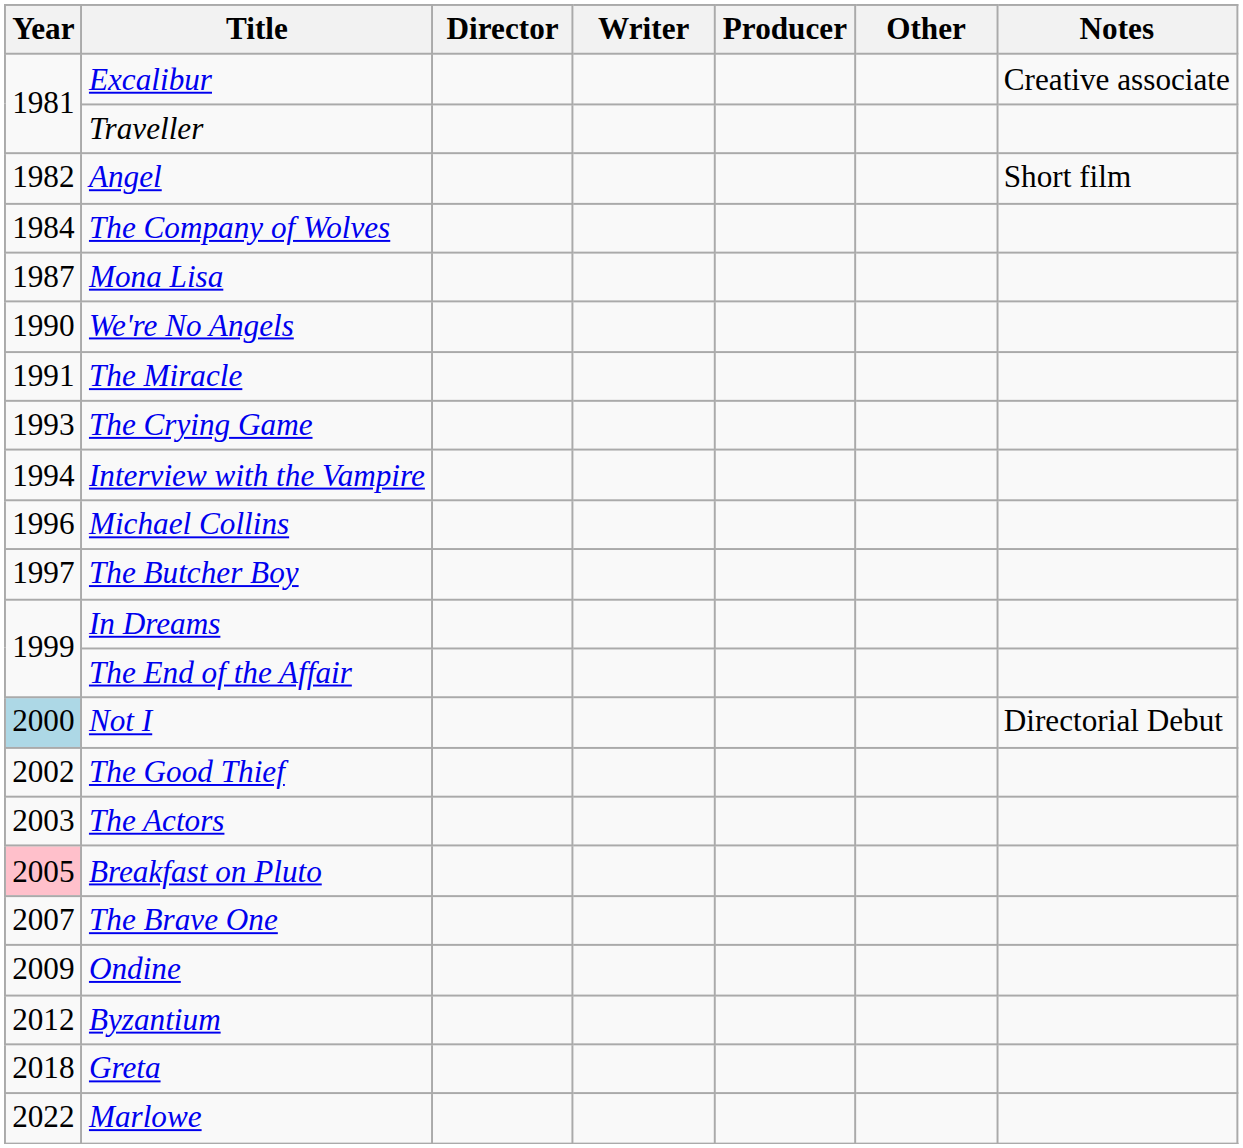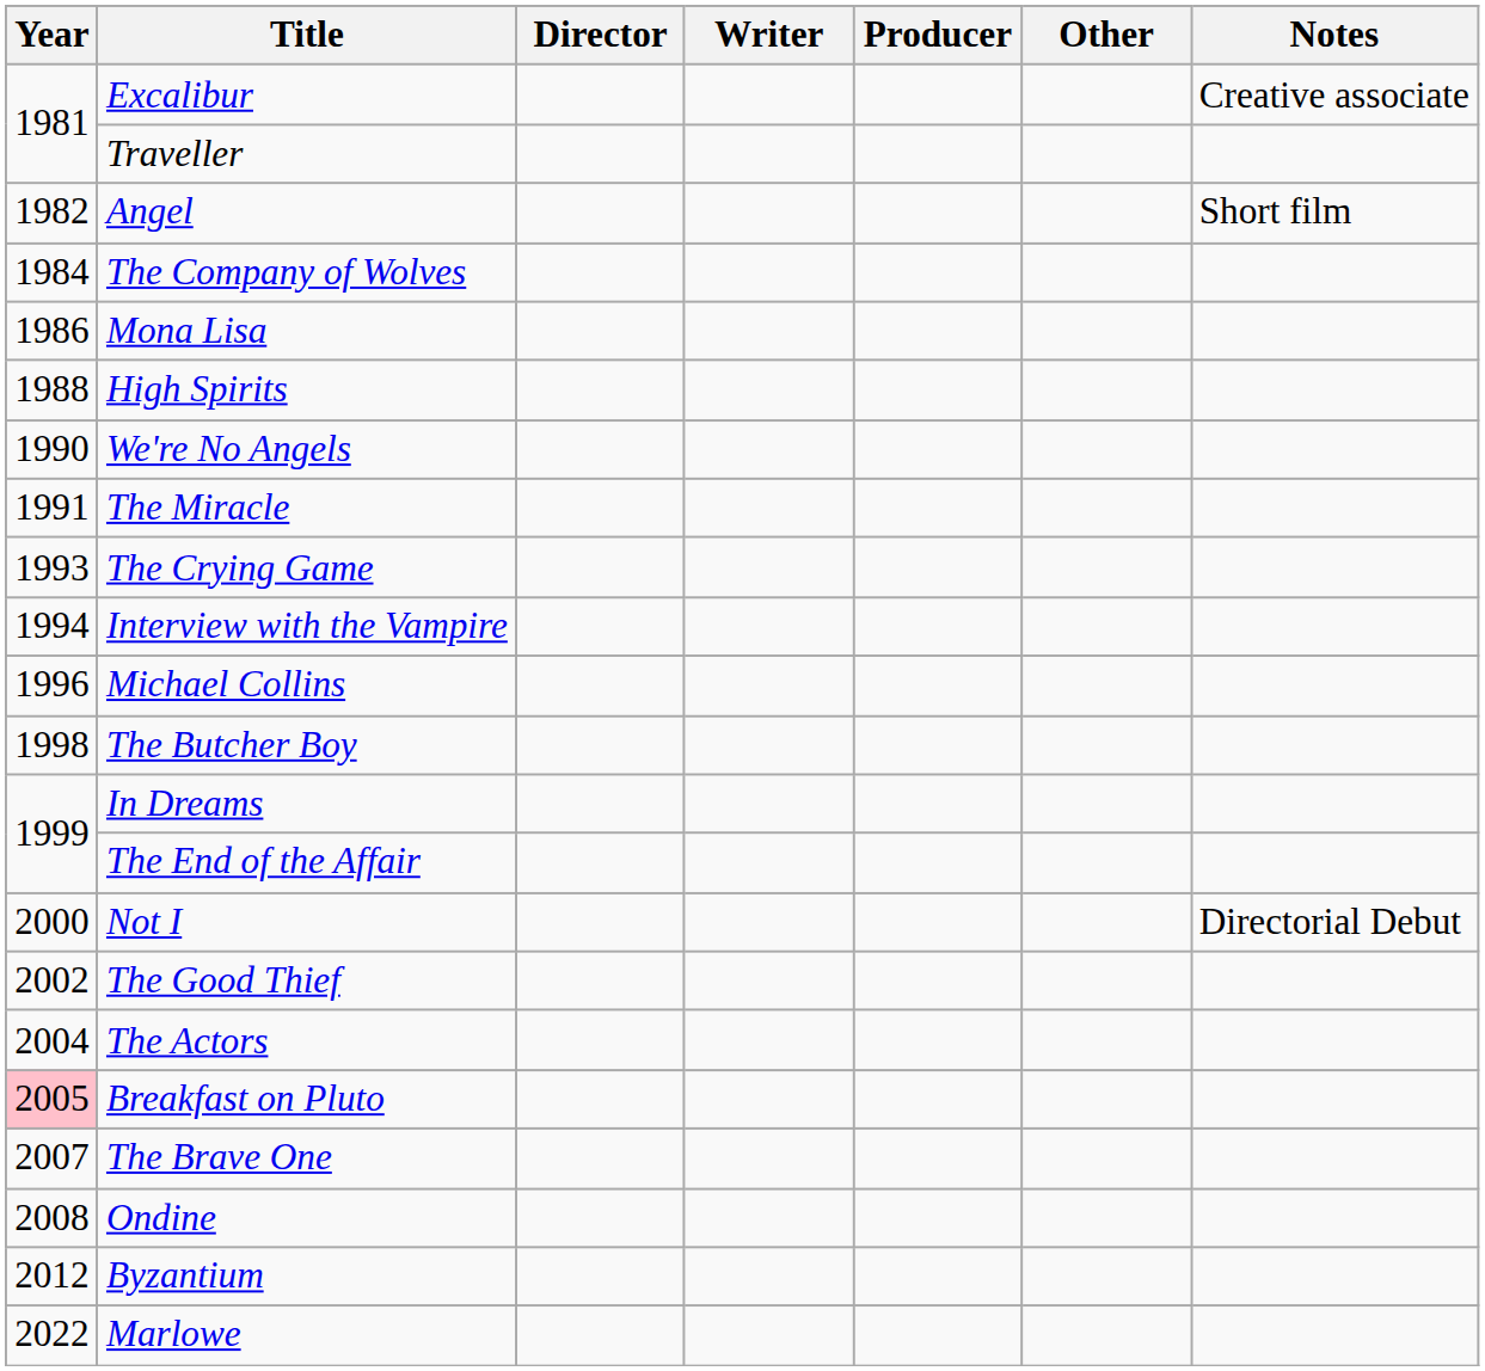Mona Lisa | Year: 1987 -> 1986
+ row: 1988 | High Spirits
The Butcher Boy | Year: 1997 -> 1998
Not I | Year: lightblue background -> no background
The Actors | Year: 2003 -> 2004
Ondine | Year: 2009 -> 2008
- row: 2018 | Greta
